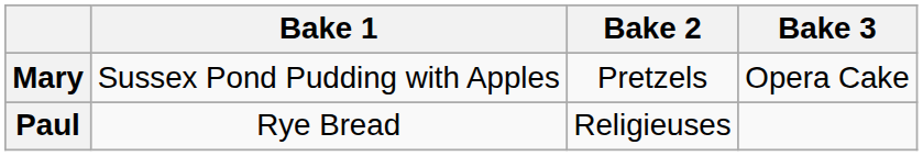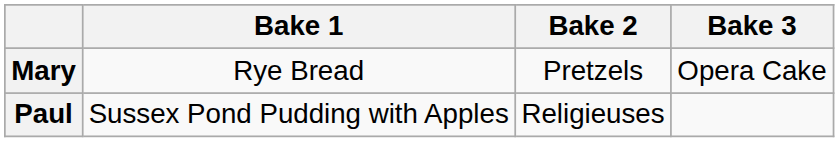Mary | Bake 1: Sussex Pond Pudding with Apples -> Rye Bread
Paul | Bake 1: Rye Bread -> Sussex Pond Pudding with Apples
